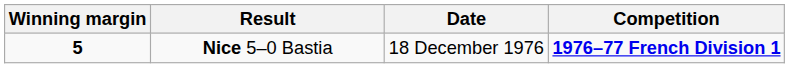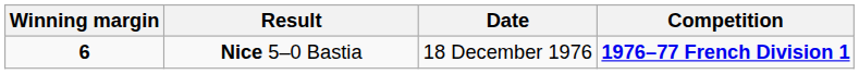Nice 5–0 Bastia | Winning margin: 5 -> 6
